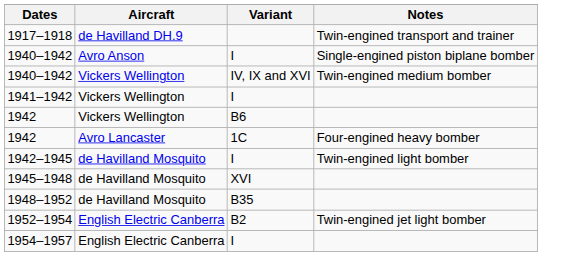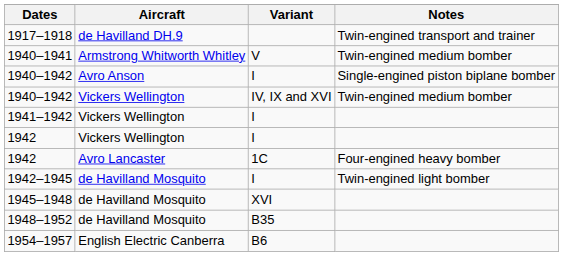+ row: 1940–1941 | Armstrong Whitworth Whitley | V | Twin-engined medium bomber
1942 / Vickers Wellington | Variant: B6 -> I
- row: 1952–1954 | English Electric Canberra | B2 | Twin-engined jet light bomber
1954–1957 | Variant: I -> B6
